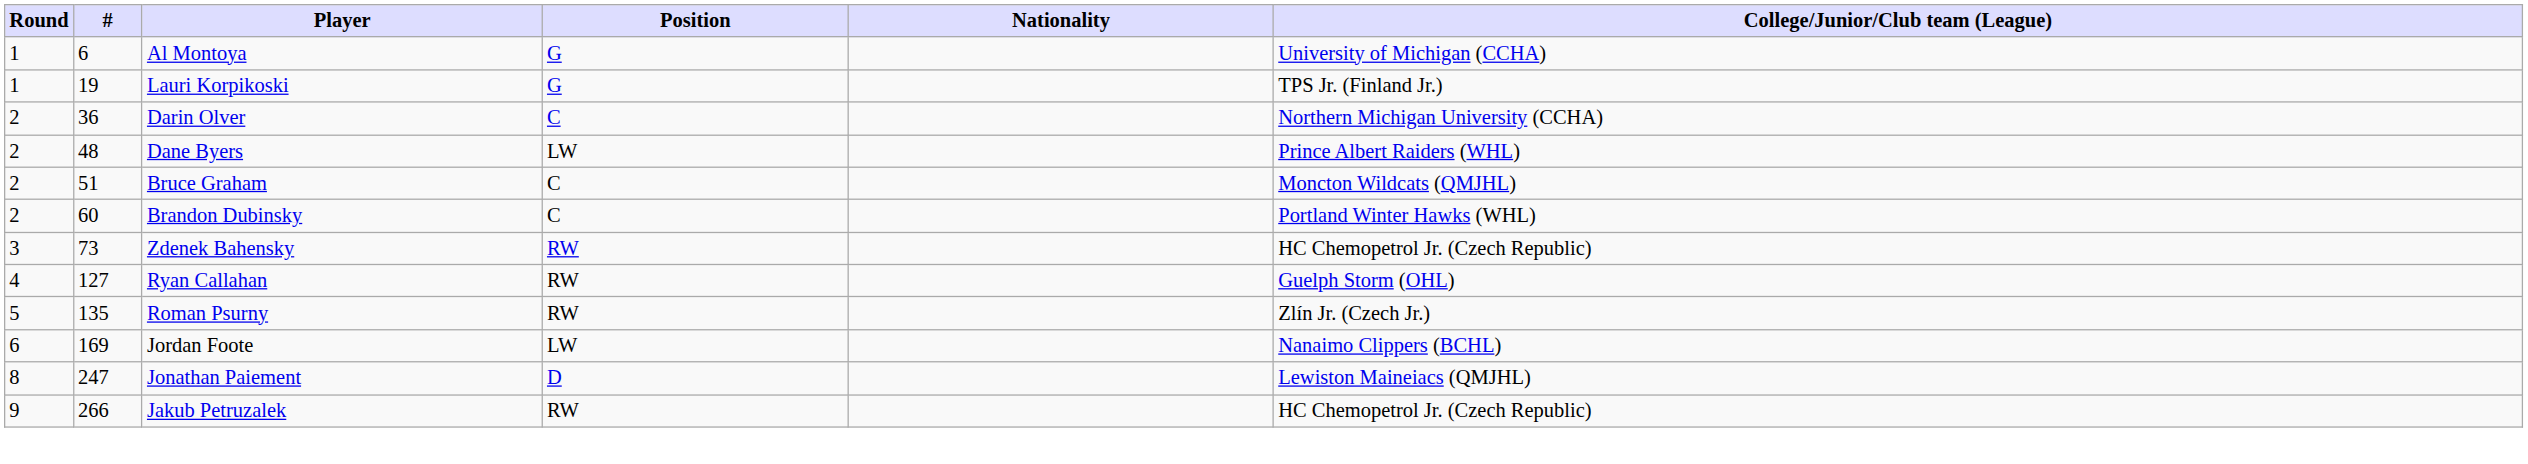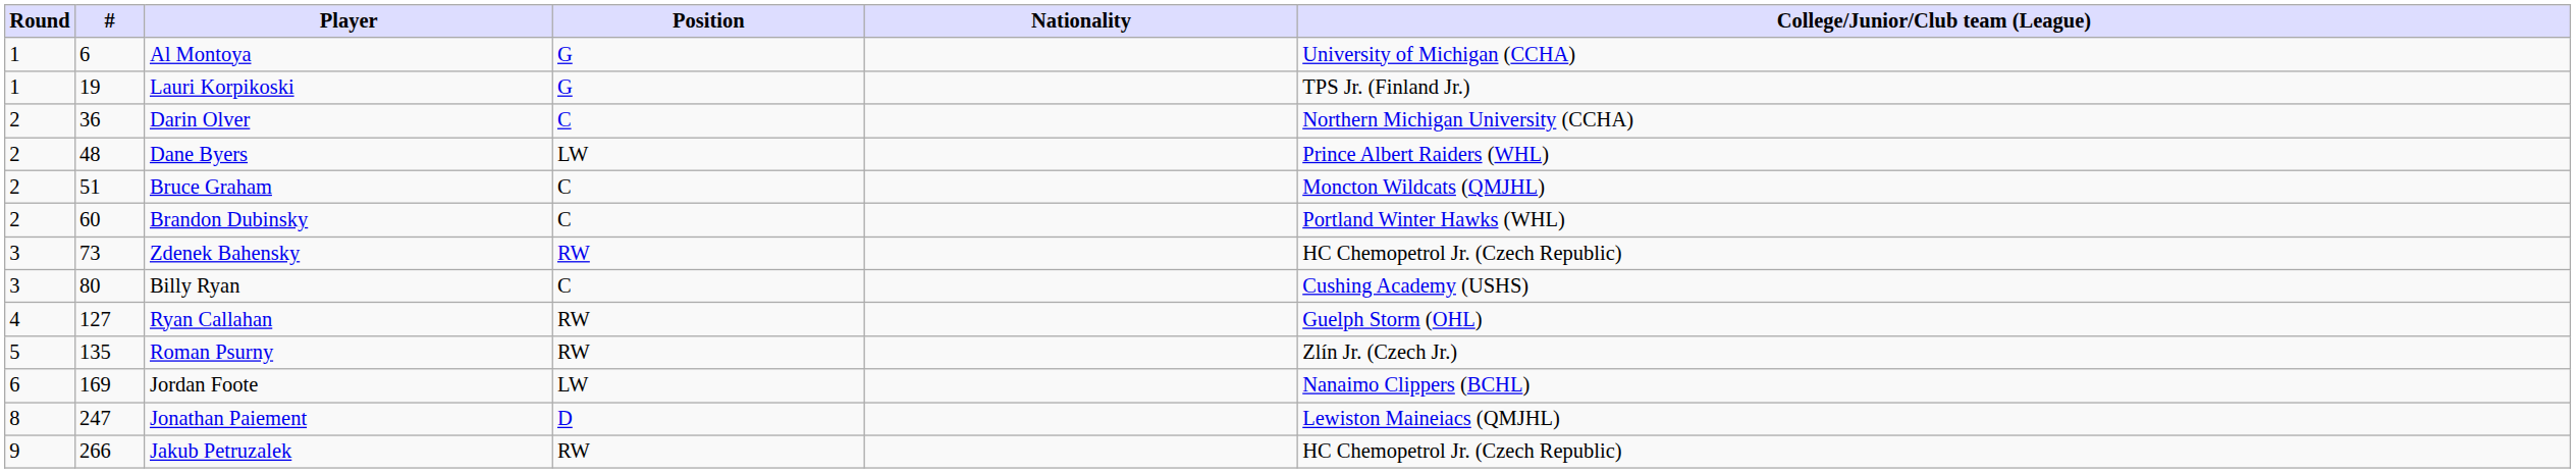+ row: 3 | 80 | Billy Ryan | C | Cushing Academy (USHS)
